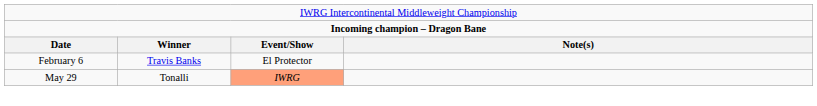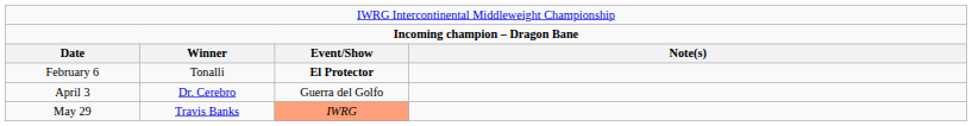February 6 | column 2: Travis Banks -> Tonalli
February 6 | column 3: normal -> bold
+ row: April 3 | Dr. Cerebro | Guerra del Golfo
May 29 | column 2: Tonalli -> Travis Banks
